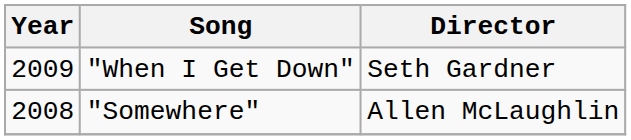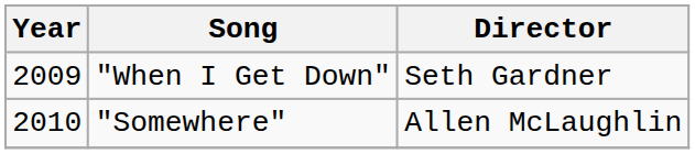"Somewhere" | Year: 2008 -> 2010
